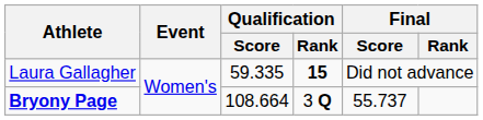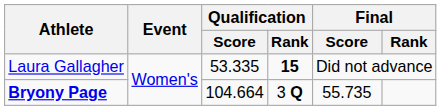Laura Gallagher | Qualification / Score: 59.335 -> 53.335
Bryony Page | Qualification / Score: 108.664 -> 104.664
Bryony Page | Final / Score: 55.737 -> 55.735
